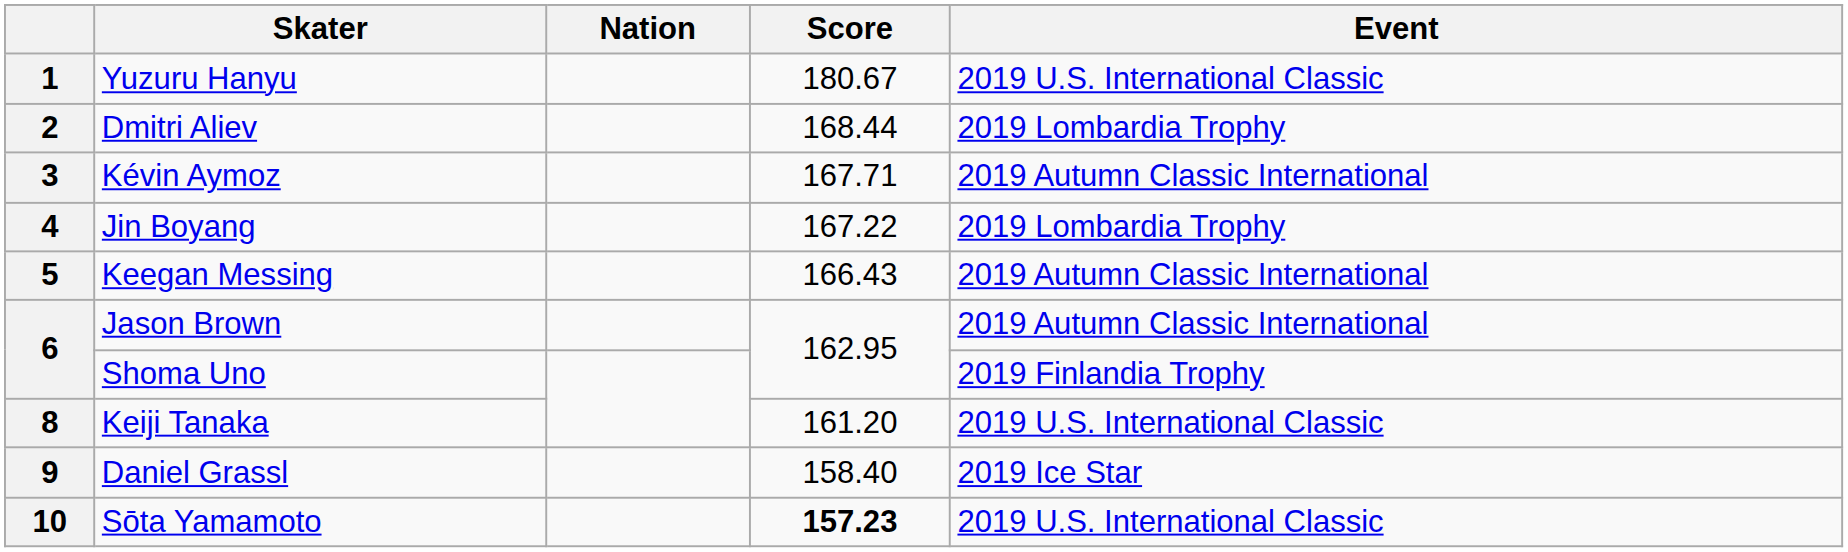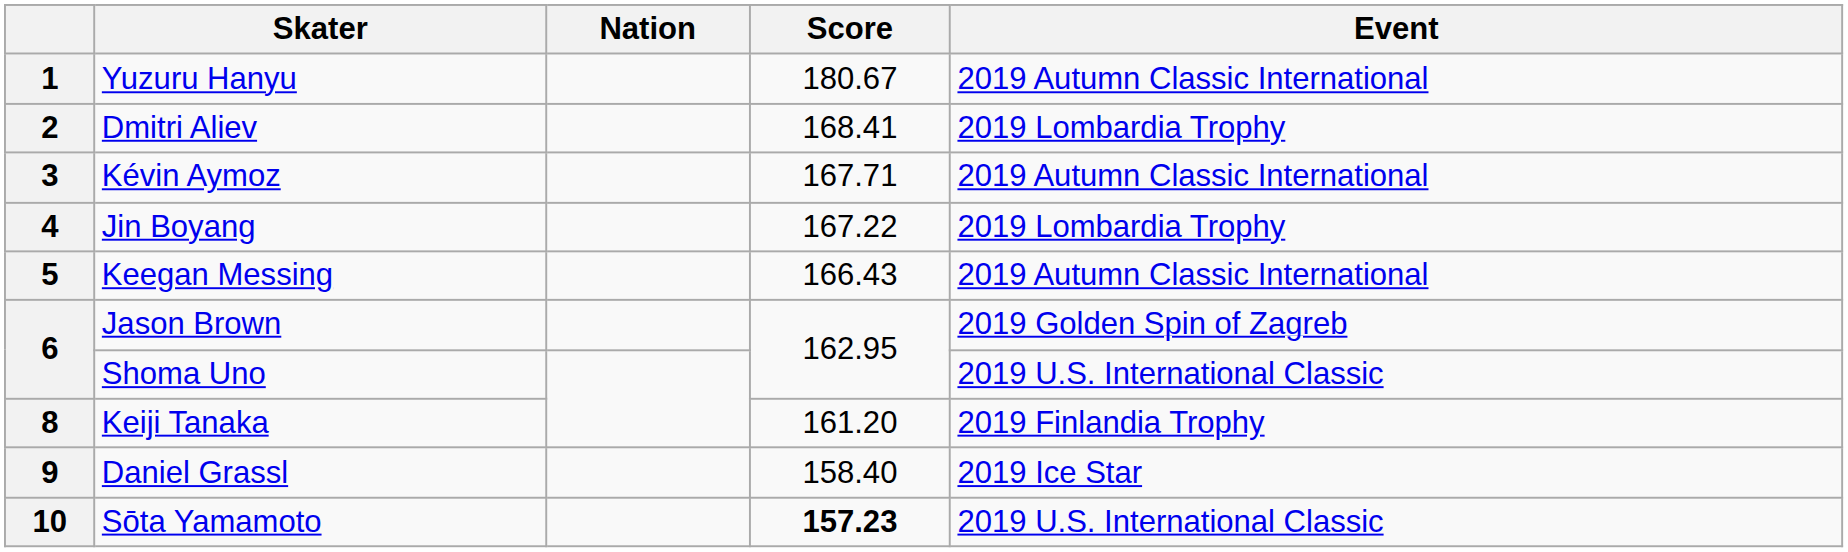1 | Event: 2019 U.S. International Classic -> 2019 Autumn Classic International
2 | Score: 168.44 -> 168.41
6 / Jason Brown | Event: 2019 Autumn Classic International -> 2019 Golden Spin of Zagreb
6 / Shoma Uno | Event: 2019 Finlandia Trophy -> 2019 U.S. International Classic
8 | Event: 2019 U.S. International Classic -> 2019 Finlandia Trophy
